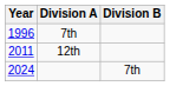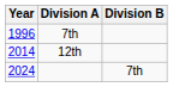12th | Year: 2011 -> 2014
